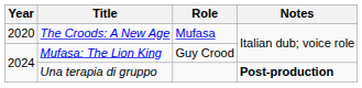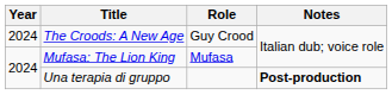The Croods: A New Age | Year: 2020 -> 2024
The Croods: A New Age | Role: Mufasa -> Guy Crood
Mufasa: The Lion King | Role: Guy Crood -> Mufasa
